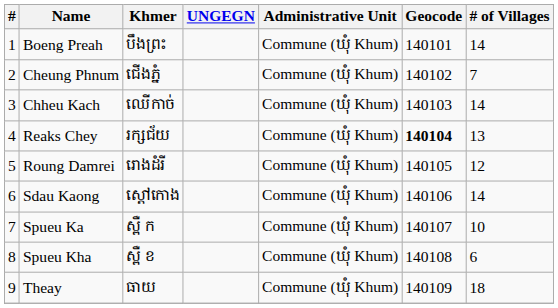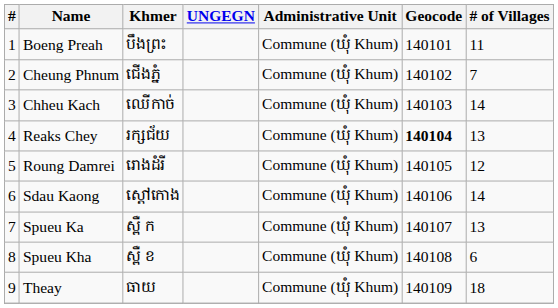Boeng Preah | # of Villages: 14 -> 11
Spueu Ka | # of Villages: 10 -> 13
